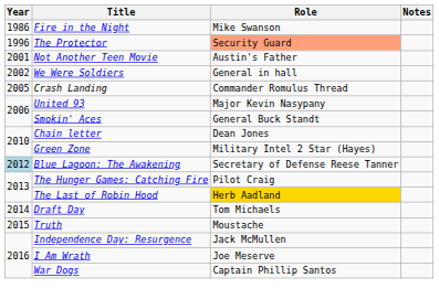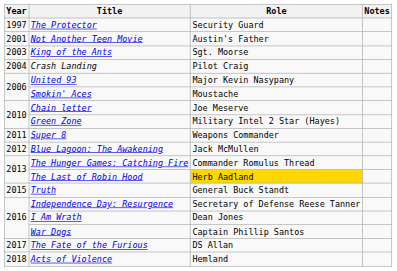- row: 1986 | Fire in the Night | Mike Swanson
The Protector | Year: 1996 -> 1997
The Protector | Role: lightsalmon background -> no background
- row: 2002 | We Were Soldiers | General in hall
+ row: 2003 | King of the Ants | Sgt. Moorse
Crash Landing | Year: 2005 -> 2004
Crash Landing | Role: Commander Romulus Thread -> Pilot Craig
Smokin' Aces | Role: General Buck Standt -> Moustache
Chain letter | Role: Dean Jones -> Joe Meserve
+ row: 2011 | Super 8 | Weapons Commander
Blue Lagoon: The Awakening | Year: lightblue background -> no background
Blue Lagoon: The Awakening | Role: Secretary of Defense Reese Tanner -> Jack McMullen
The Hunger Games: Catching Fire | Role: Pilot Craig -> Commander Romulus Thread
- row: 2014 | Draft Day | Tom Michaels
Truth | Role: Moustache -> General Buck Standt
Independence Day: Resurgence | Role: Jack McMullen -> Secretary of Defense Reese Tanner
I Am Wrath | Role: Joe Meserve -> Dean Jones
+ row: 2017 | The Fate of the Furious | DS Allan
+ row: 2018 | Acts of Violence | Hemland
